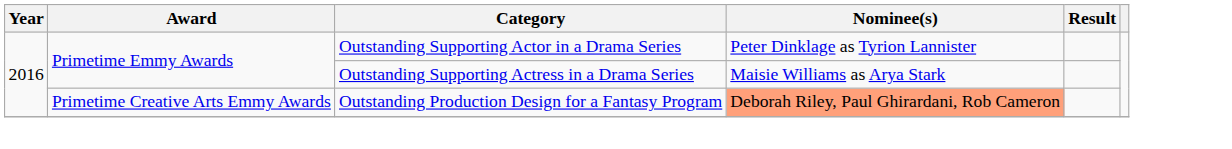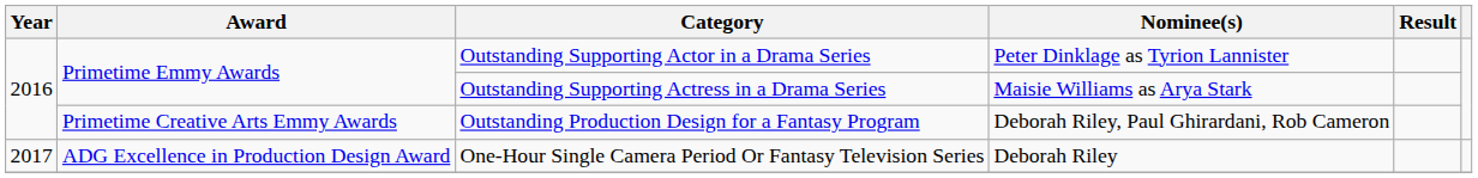Outstanding Production Design for a Fantasy Program | Nominee(s): lightsalmon background -> no background
+ row: 2017 | ADG Excellence in Production Design Award | One-Hour Single Camera Period Or Fantasy Television Series | Deborah Riley
